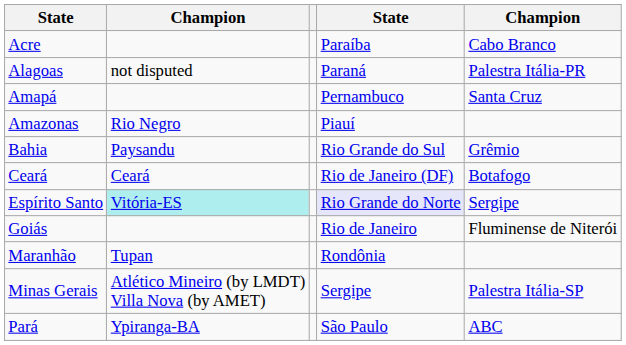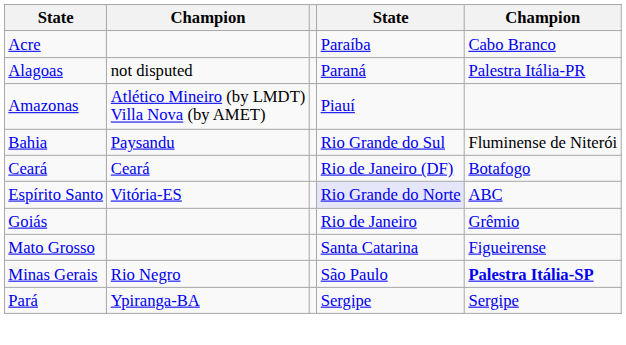- row: Amapá | Pernambuco | Santa Cruz
Amazonas | column 2: Rio Negro -> Atlético Mineiro (by LMDT) Villa Nova (by AMET)
Bahia | column 5: Grêmio -> Fluminense de Niterói
Espírito Santo | column 2: paleturquoise background -> no background
Espírito Santo | column 5: Sergipe -> ABC
Goiás | column 5: Fluminense de Niterói -> Grêmio
- row: Maranhão | Tupan | Rondônia
+ row: Mato Grosso | Santa Catarina | Figueirense
Minas Gerais | column 2: Atlético Mineiro (by LMDT) Villa Nova (by AMET) -> Rio Negro
Minas Gerais | column 4: Sergipe -> São Paulo
Minas Gerais | column 5: normal -> bold
Pará | column 4: São Paulo -> Sergipe
Pará | column 5: ABC -> Sergipe
